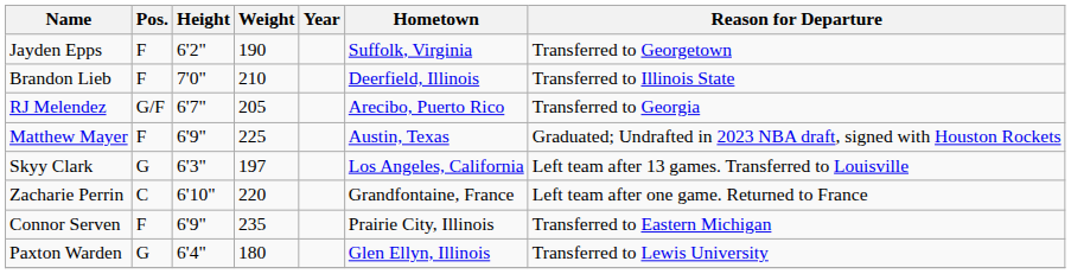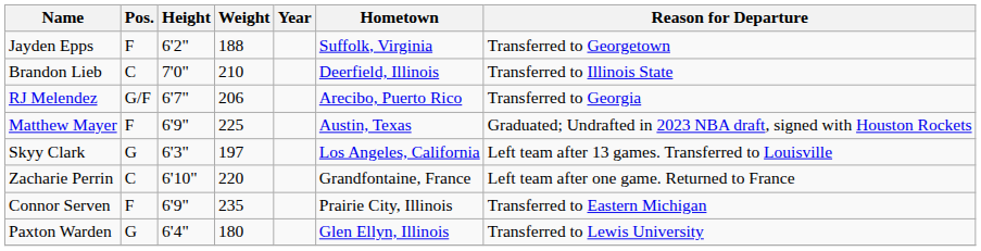Jayden Epps | Weight: 190 -> 188
Brandon Lieb | Pos.: F -> C
RJ Melendez | Weight: 205 -> 206
